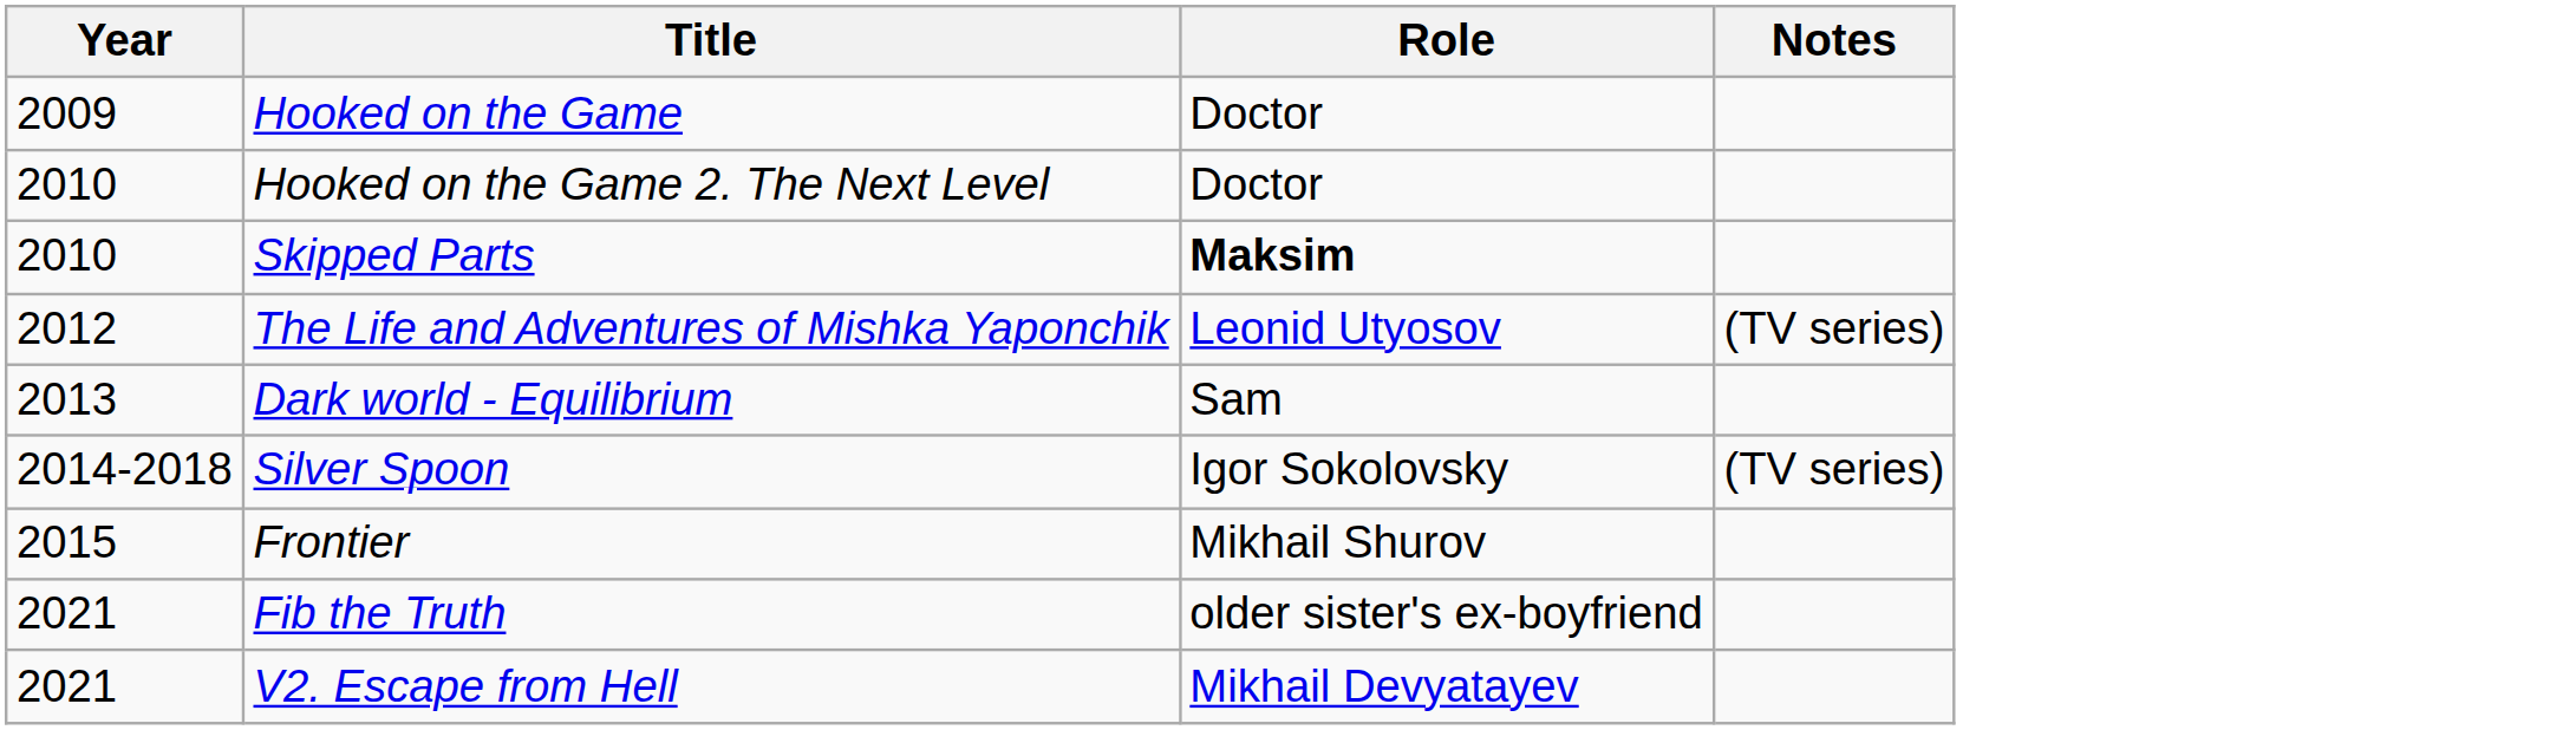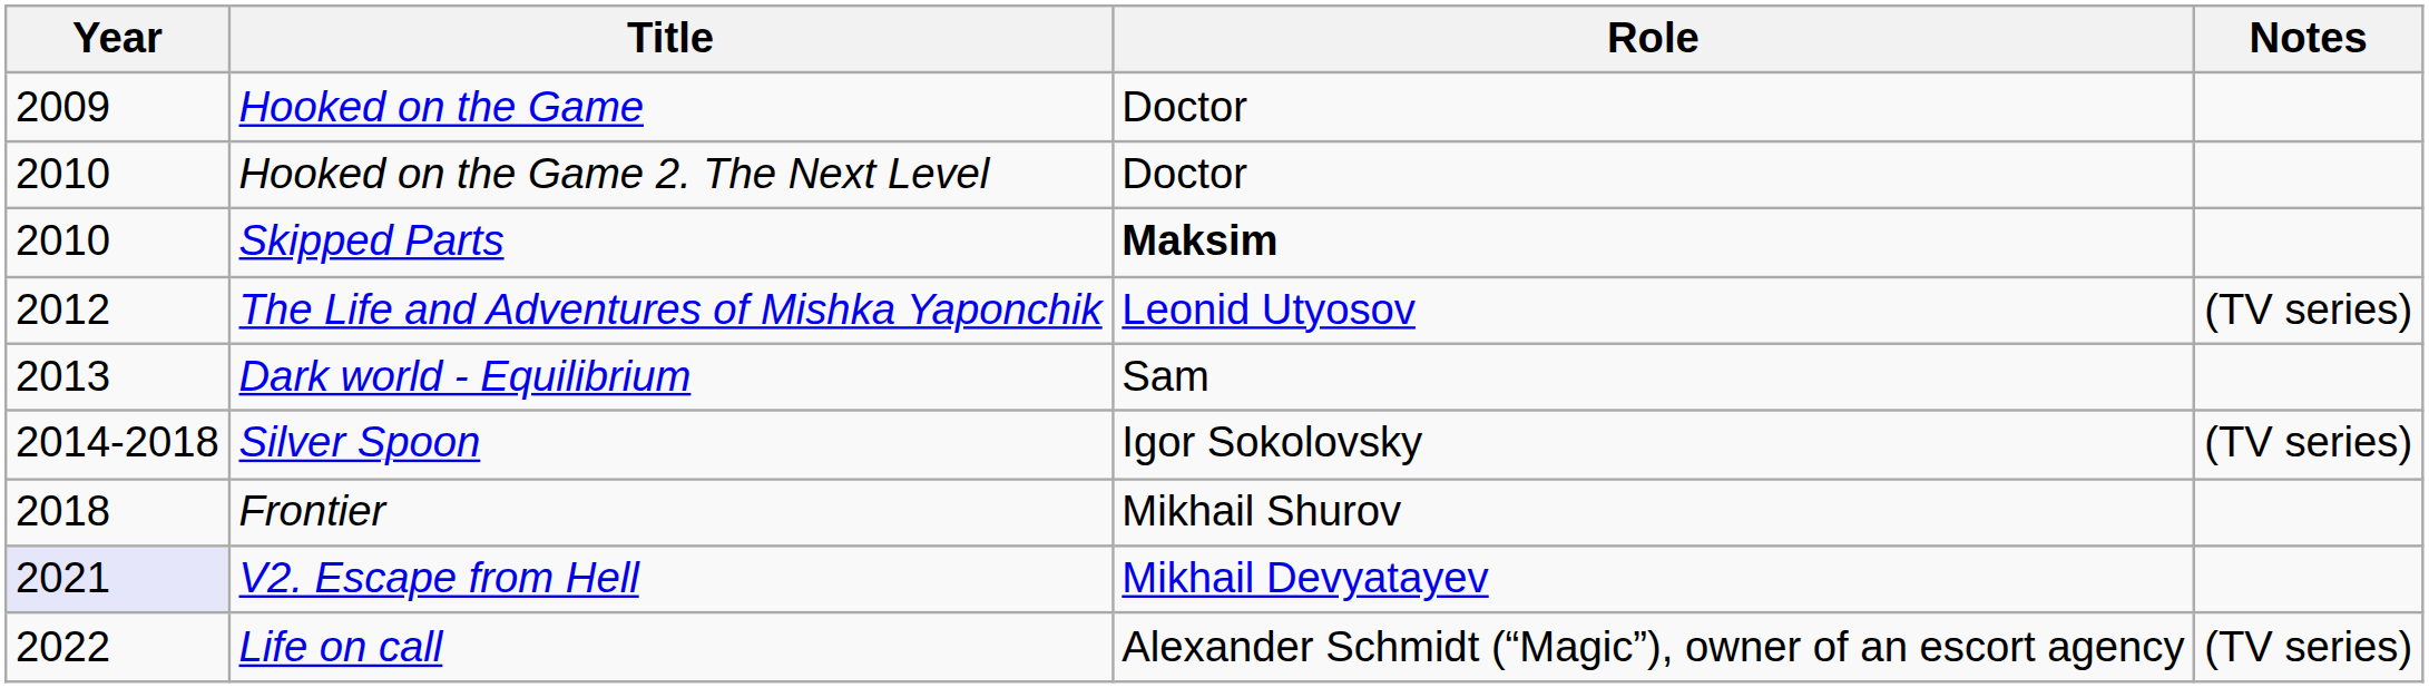Frontier | Year: 2015 -> 2018
- row: 2021 | Fib the Truth | older sister's ex-boyfriend
V2. Escape from Hell | Year: no background -> lavender background
+ row: 2022 | Life on call | Alexander Schmidt (“Magic”), owner of an escort agency | (TV series)
